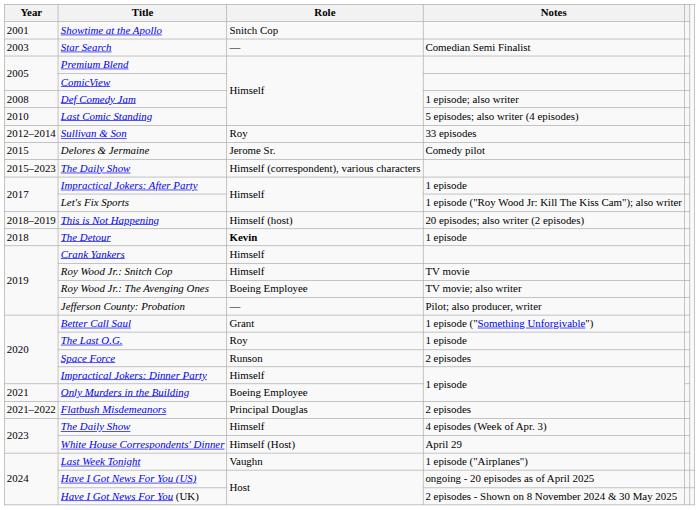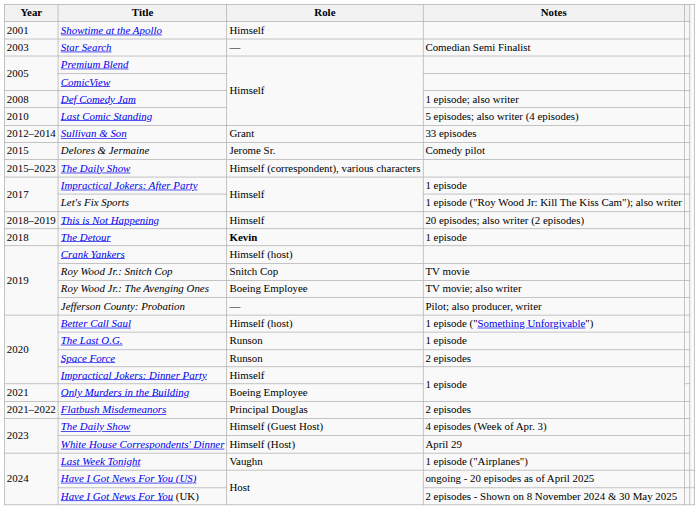Showtime at the Apollo | Role: Snitch Cop -> Himself
Sullivan & Son | Role: Roy -> Grant
This is Not Happening | Role: Himself (host) -> Himself
Crank Yankers | Role: Himself -> Himself (host)
Roy Wood Jr.: Snitch Cop | Role: Himself -> Snitch Cop
Better Call Saul | Role: Grant -> Himself (host)
The Last O.G. | Role: Roy -> Runson
The Daily Show / 4 episodes (Week of Apr. 3) | Role: Himself -> Himself (Guest Host)
